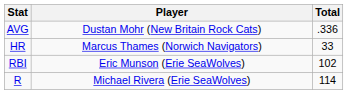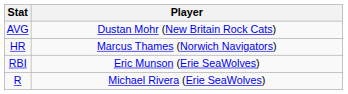- column: Total | .336 | 33 | 102 | 114
